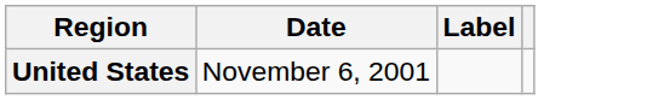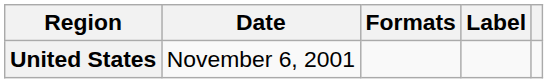+ column: Formats
